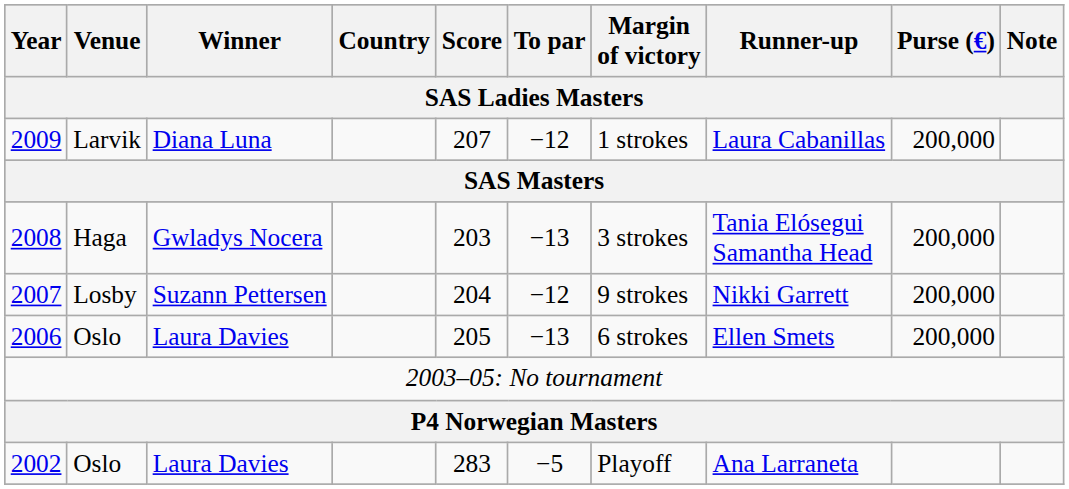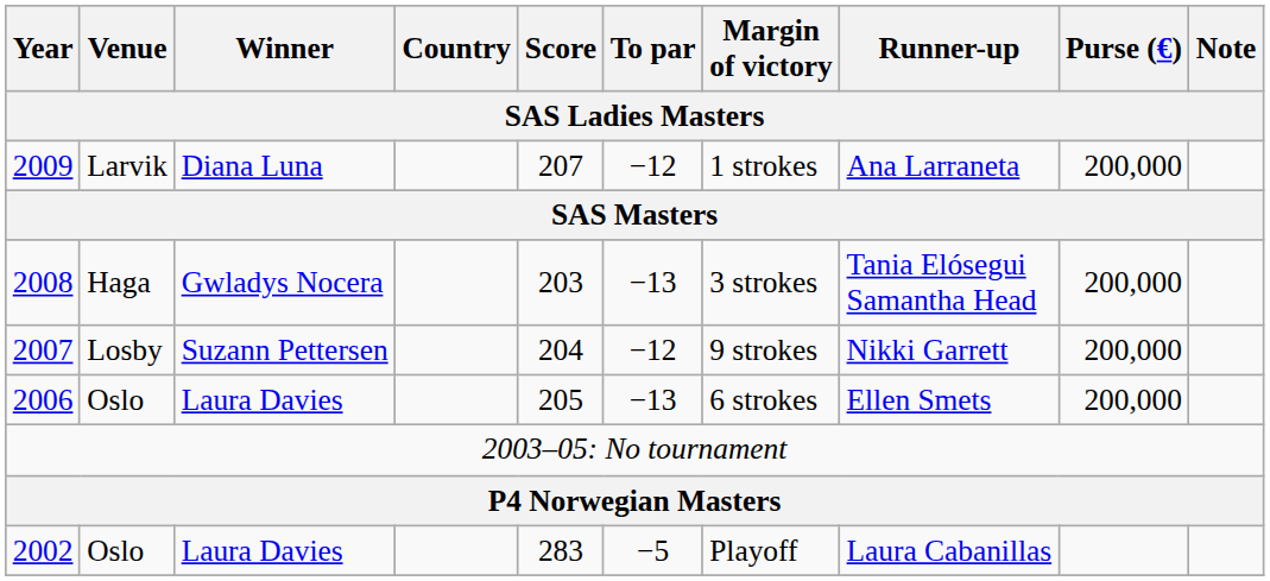2009 | Runner-up: Laura Cabanillas -> Ana Larraneta
2002 | Runner-up: Ana Larraneta -> Laura Cabanillas
